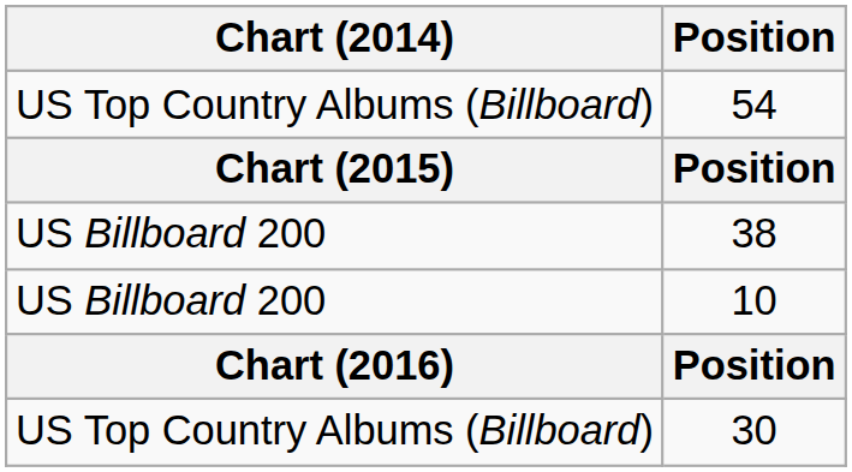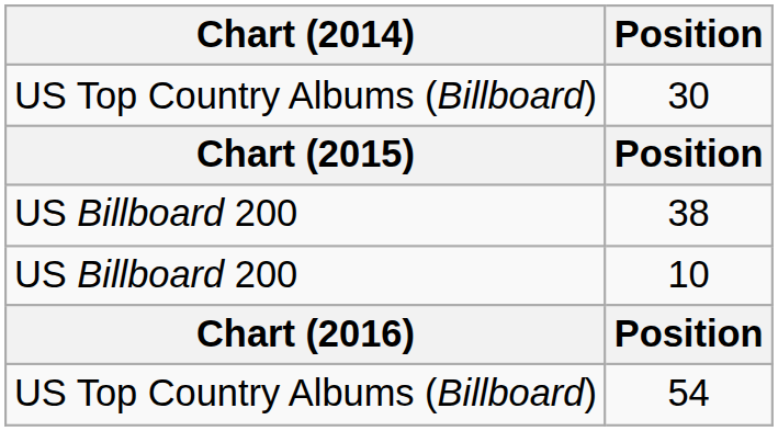rows swapped: 54 <-> 30
